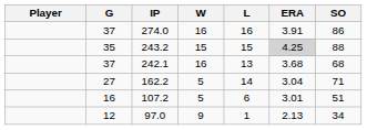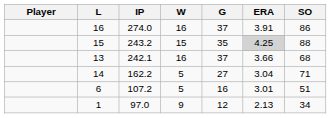columns swapped: G <-> L
242.1 | ERA: 3.68 -> 3.66
